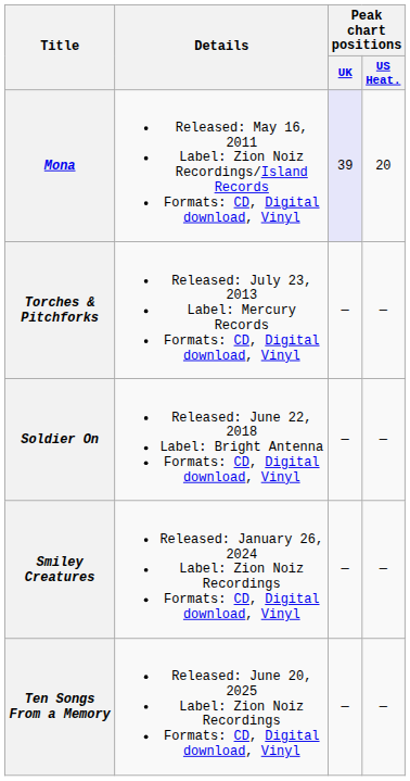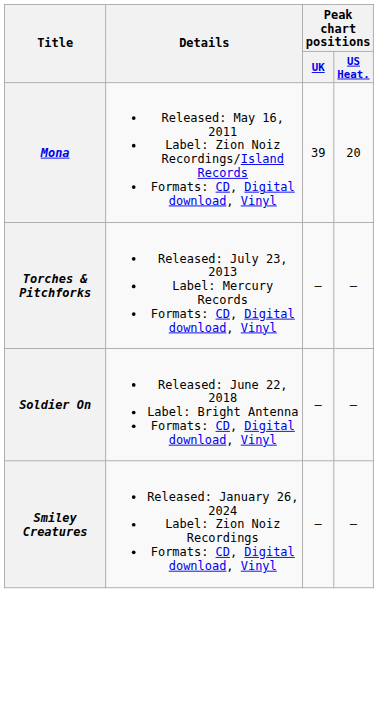Mona | Peak chart positions / UK: lavender background -> no background
- row: Ten Songs From a Memory | Released: June 20, 2025 Label: Zion Noiz Recordings Formats: CD, Digital download, Vinyl | — | —
